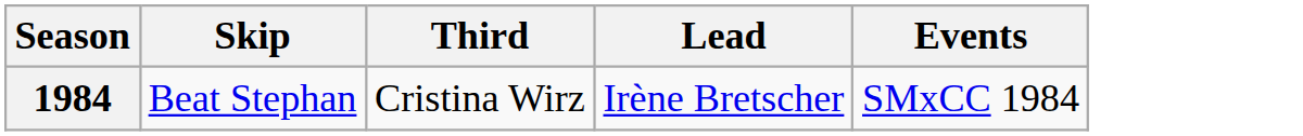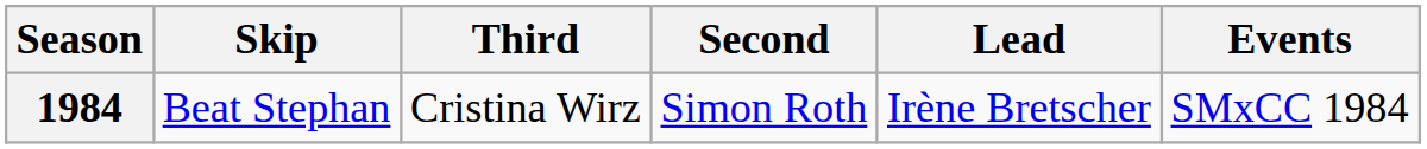+ column: Second | Simon Roth
